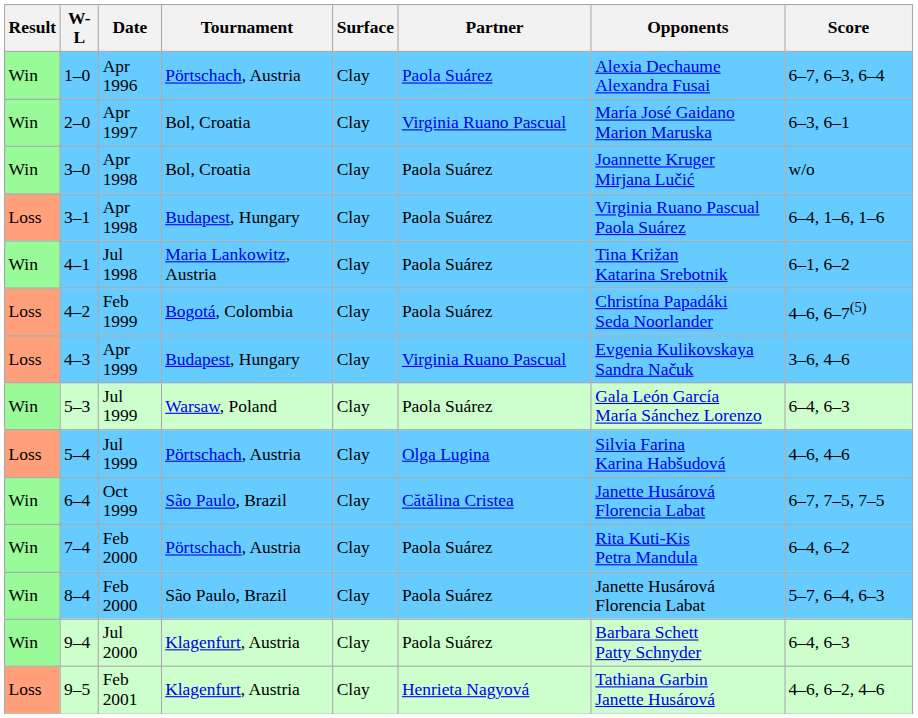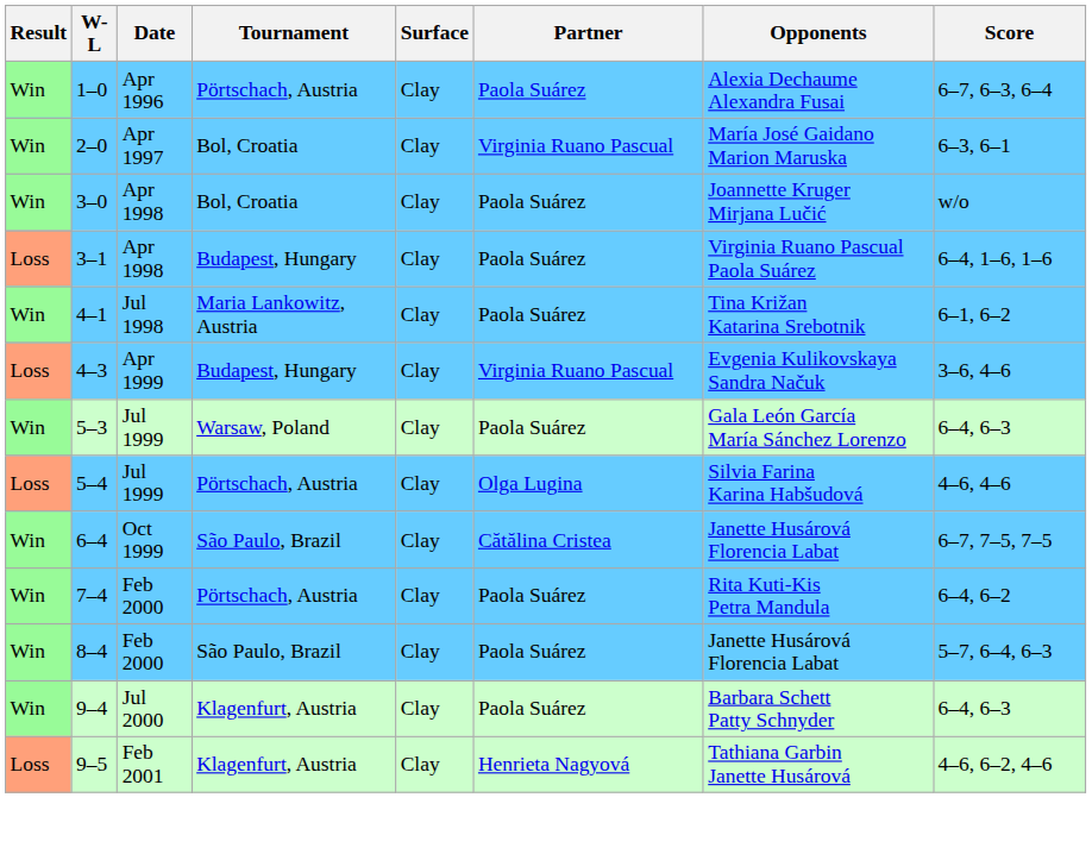- row: Loss | 4–2 | Feb 1999 | Bogotá, Colombia | Clay | Paola Suárez | Christína Papadáki Seda Noorlander | 4–6, 6–7(5)
